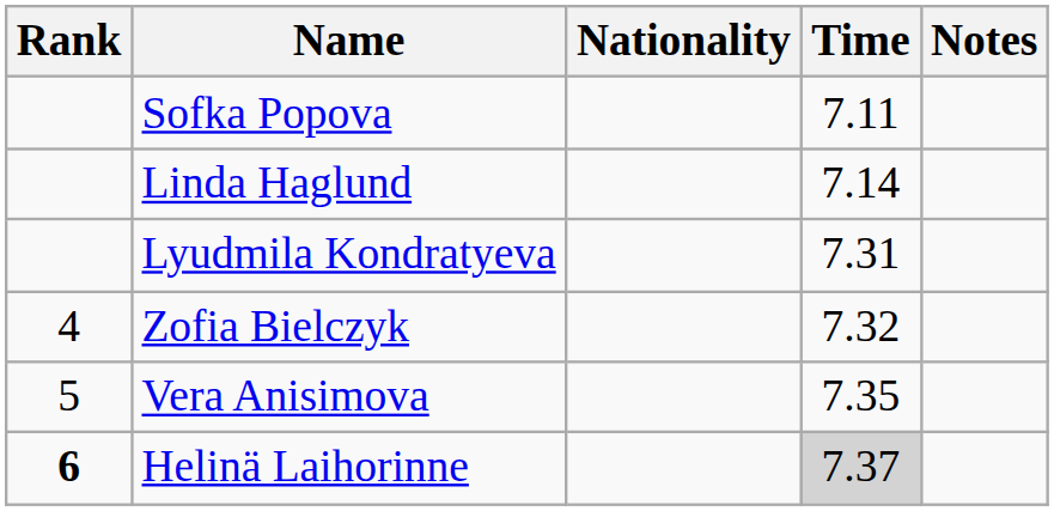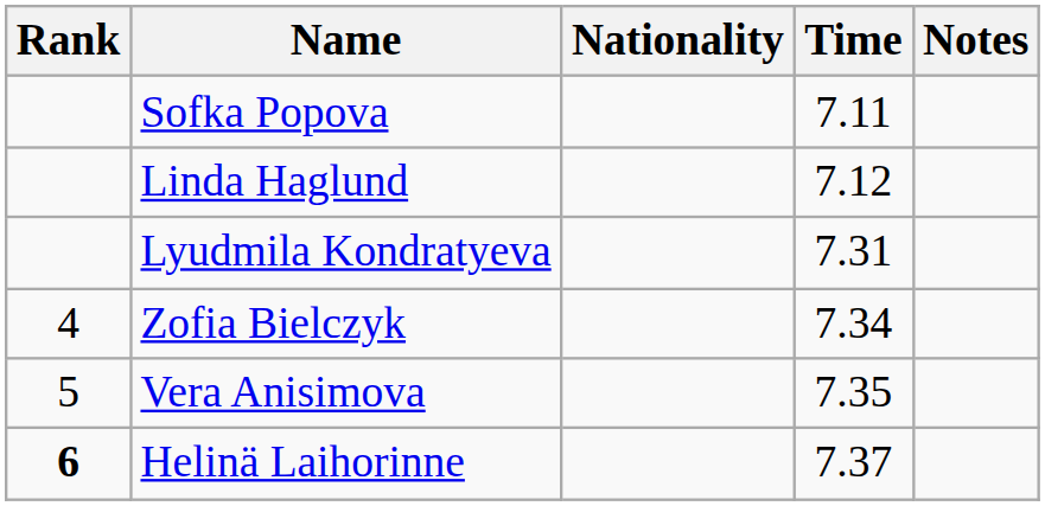Linda Haglund | Time: 7.14 -> 7.12
Zofia Bielczyk | Time: 7.32 -> 7.34
Helinä Laihorinne | Time: lightgrey background -> no background
